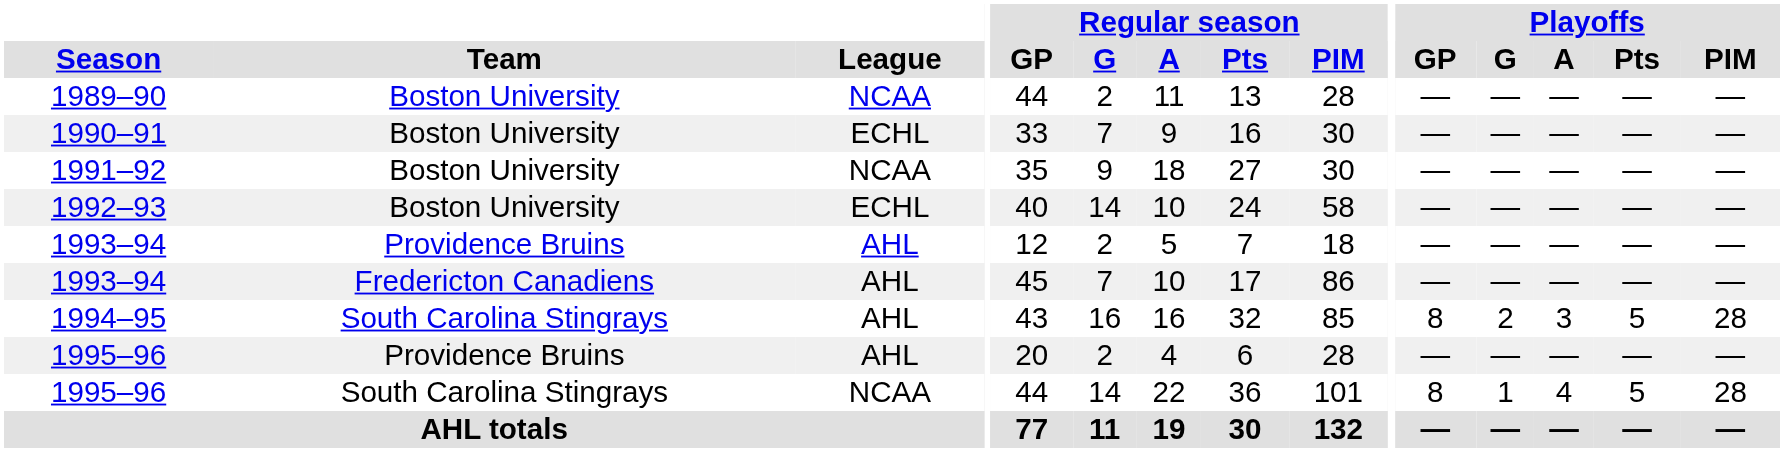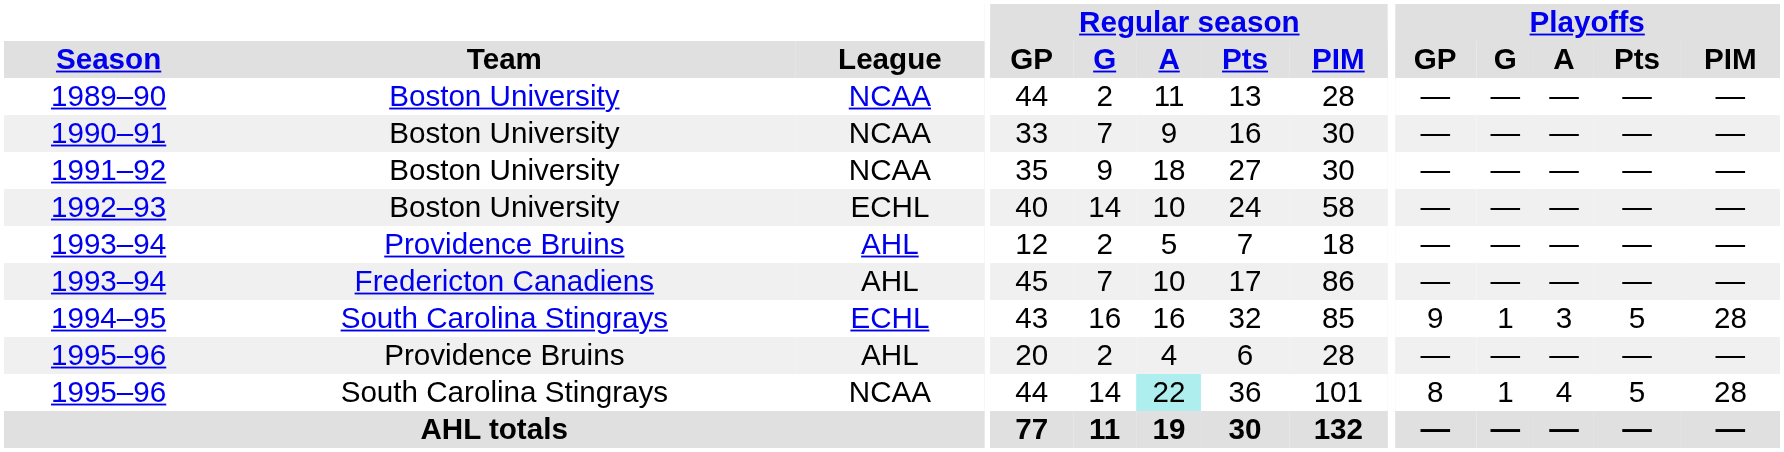1990–91 | League: ECHL -> NCAA
1994–95 | League: AHL -> ECHL
1994–95 | Playoffs / GP: 8 -> 9
1994–95 | Playoffs / G: 2 -> 1
1995–96 / South Carolina Stingrays | Regular season / A: no background -> paleturquoise background
